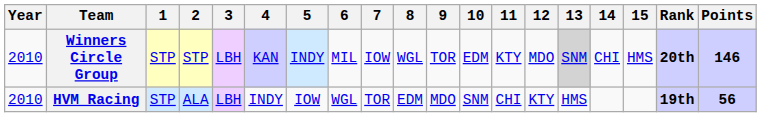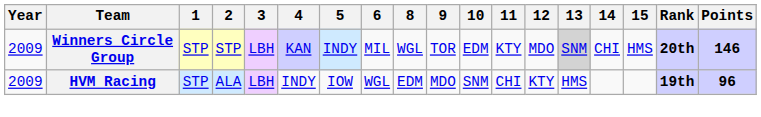- column: 7 | IOW | TOR
Winners Circle Group | Year: 2010 -> 2009
HVM Racing | Year: 2010 -> 2009
HVM Racing | Points: 56 -> 96
